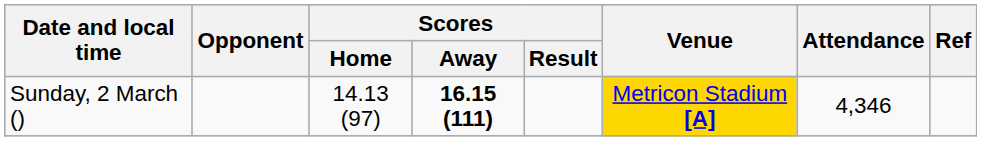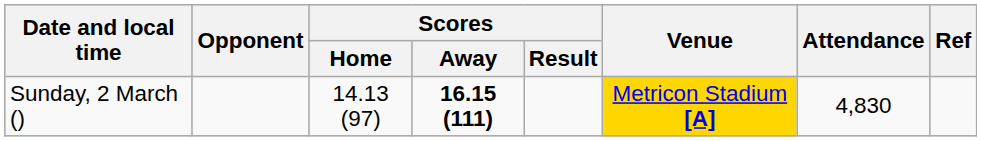Sunday, 2 March () | Attendance: 4,346 -> 4,830
